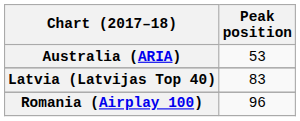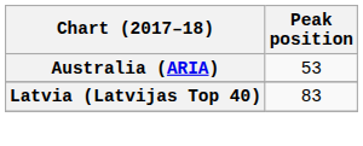- row: Romania (Airplay 100) | 96
